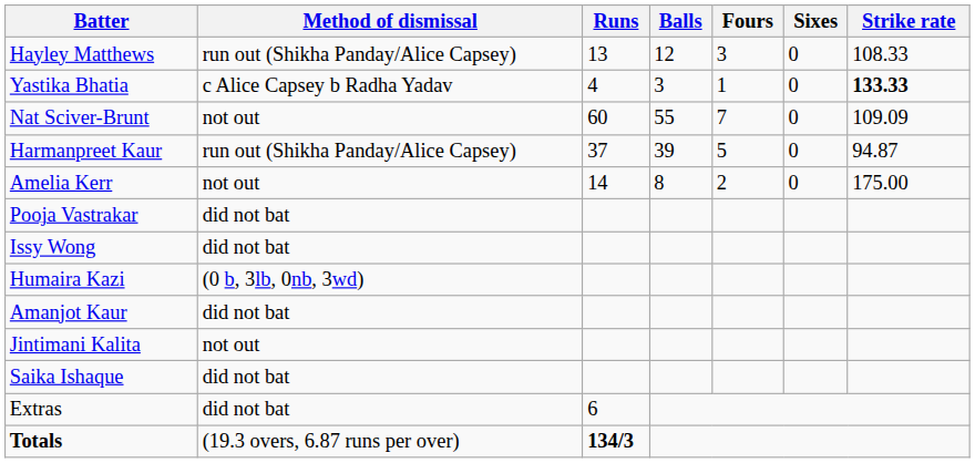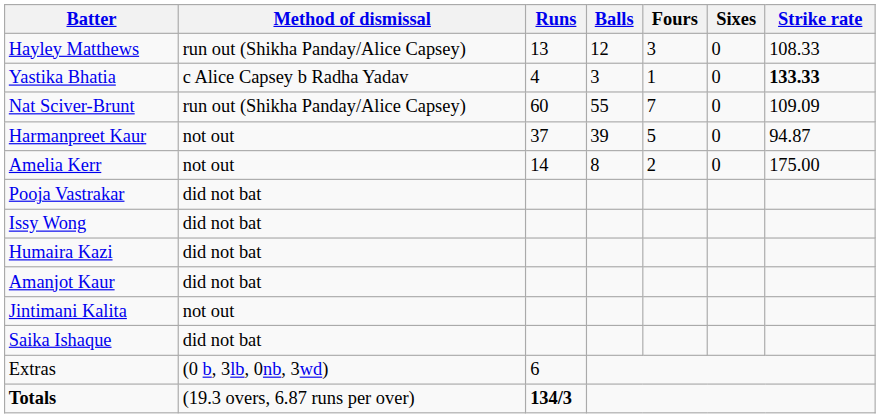Nat Sciver-Brunt | Method of dismissal: not out -> run out (Shikha Panday/Alice Capsey)
Harmanpreet Kaur | Method of dismissal: run out (Shikha Panday/Alice Capsey) -> not out
Humaira Kazi | Method of dismissal: (0 b, 3lb, 0nb, 3wd) -> did not bat
Extras | Method of dismissal: did not bat -> (0 b, 3lb, 0nb, 3wd)
